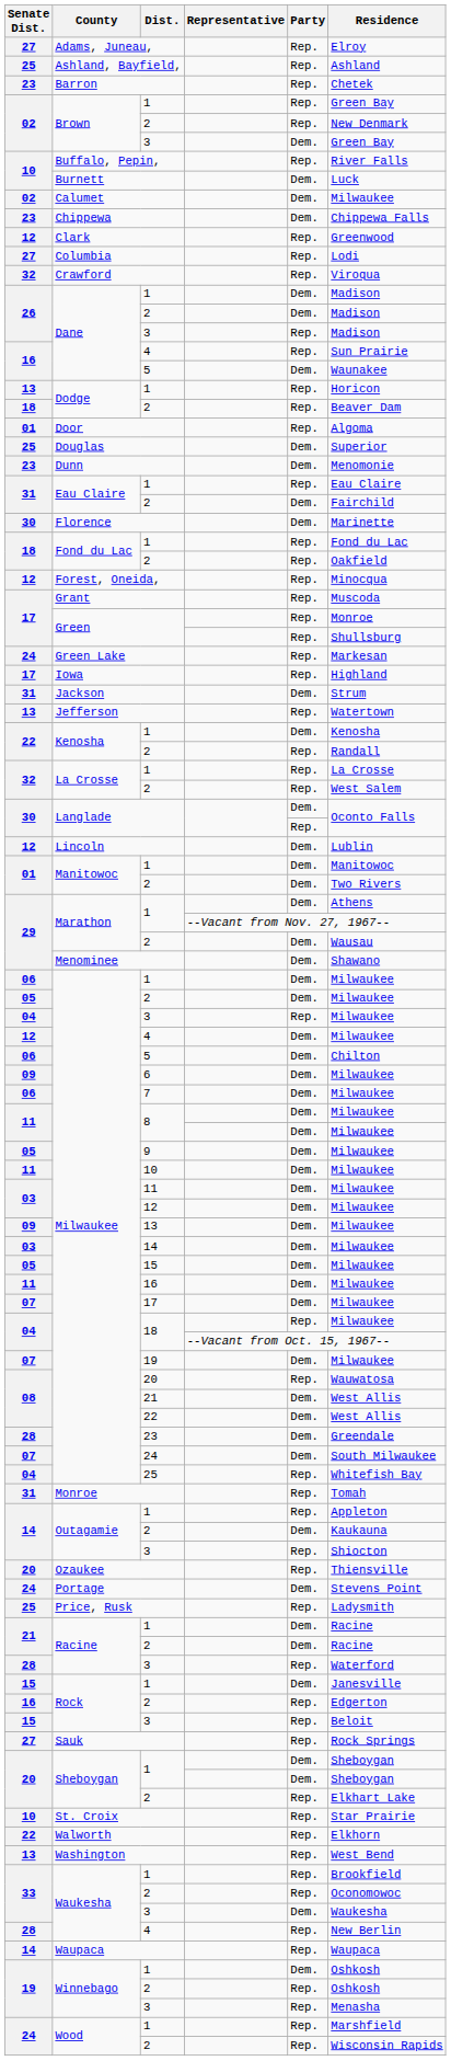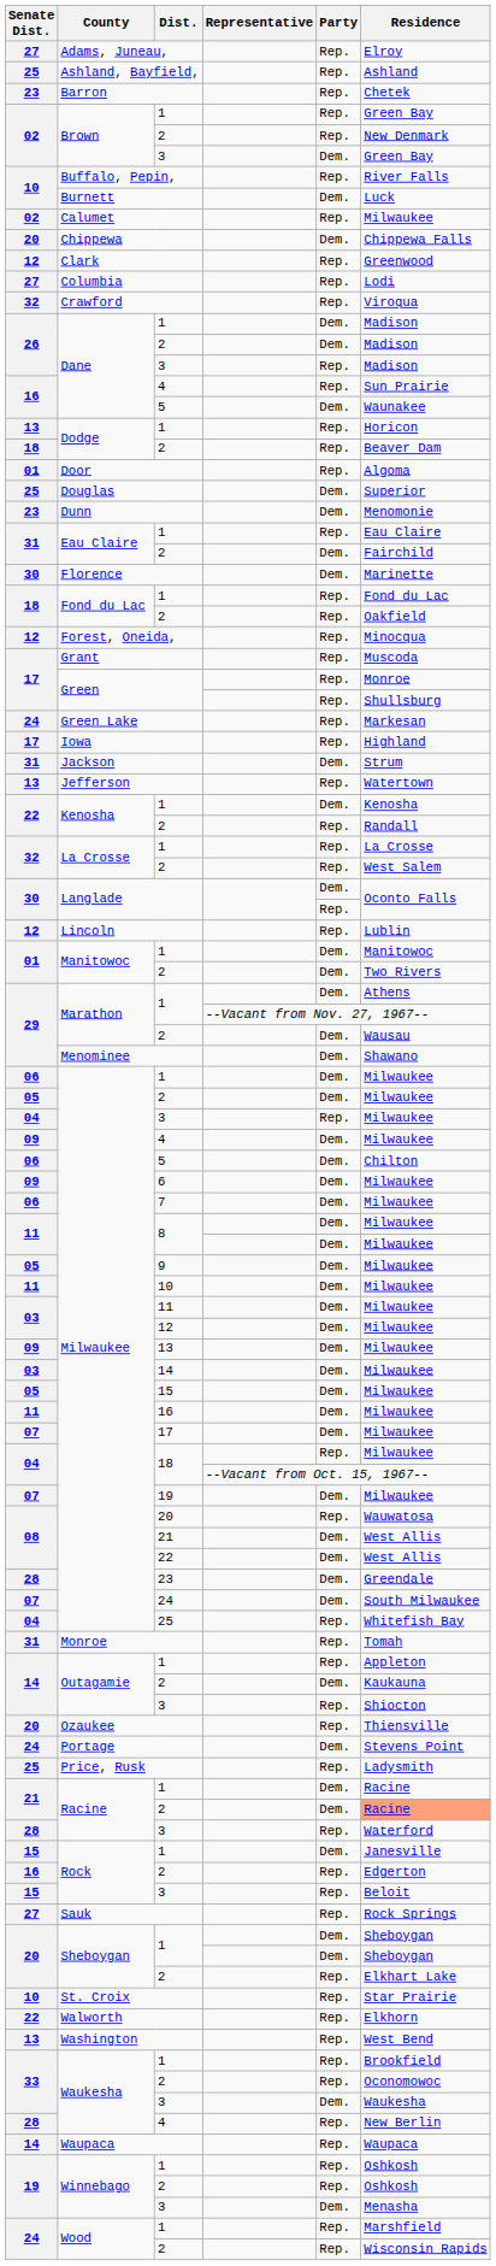Calumet | Party: Dem. -> Rep.
Chippewa | Senate Dist.: 23 -> 20
Lincoln | Party: Dem. -> Rep.
Milwaukee / 4 | Senate Dist.: 12 -> 09
Racine / 2 | Residence: no background -> lightsalmon background
Winnebago / 1 | Party: Dem. -> Rep.
Winnebago / 3 | Party: Rep. -> Dem.
